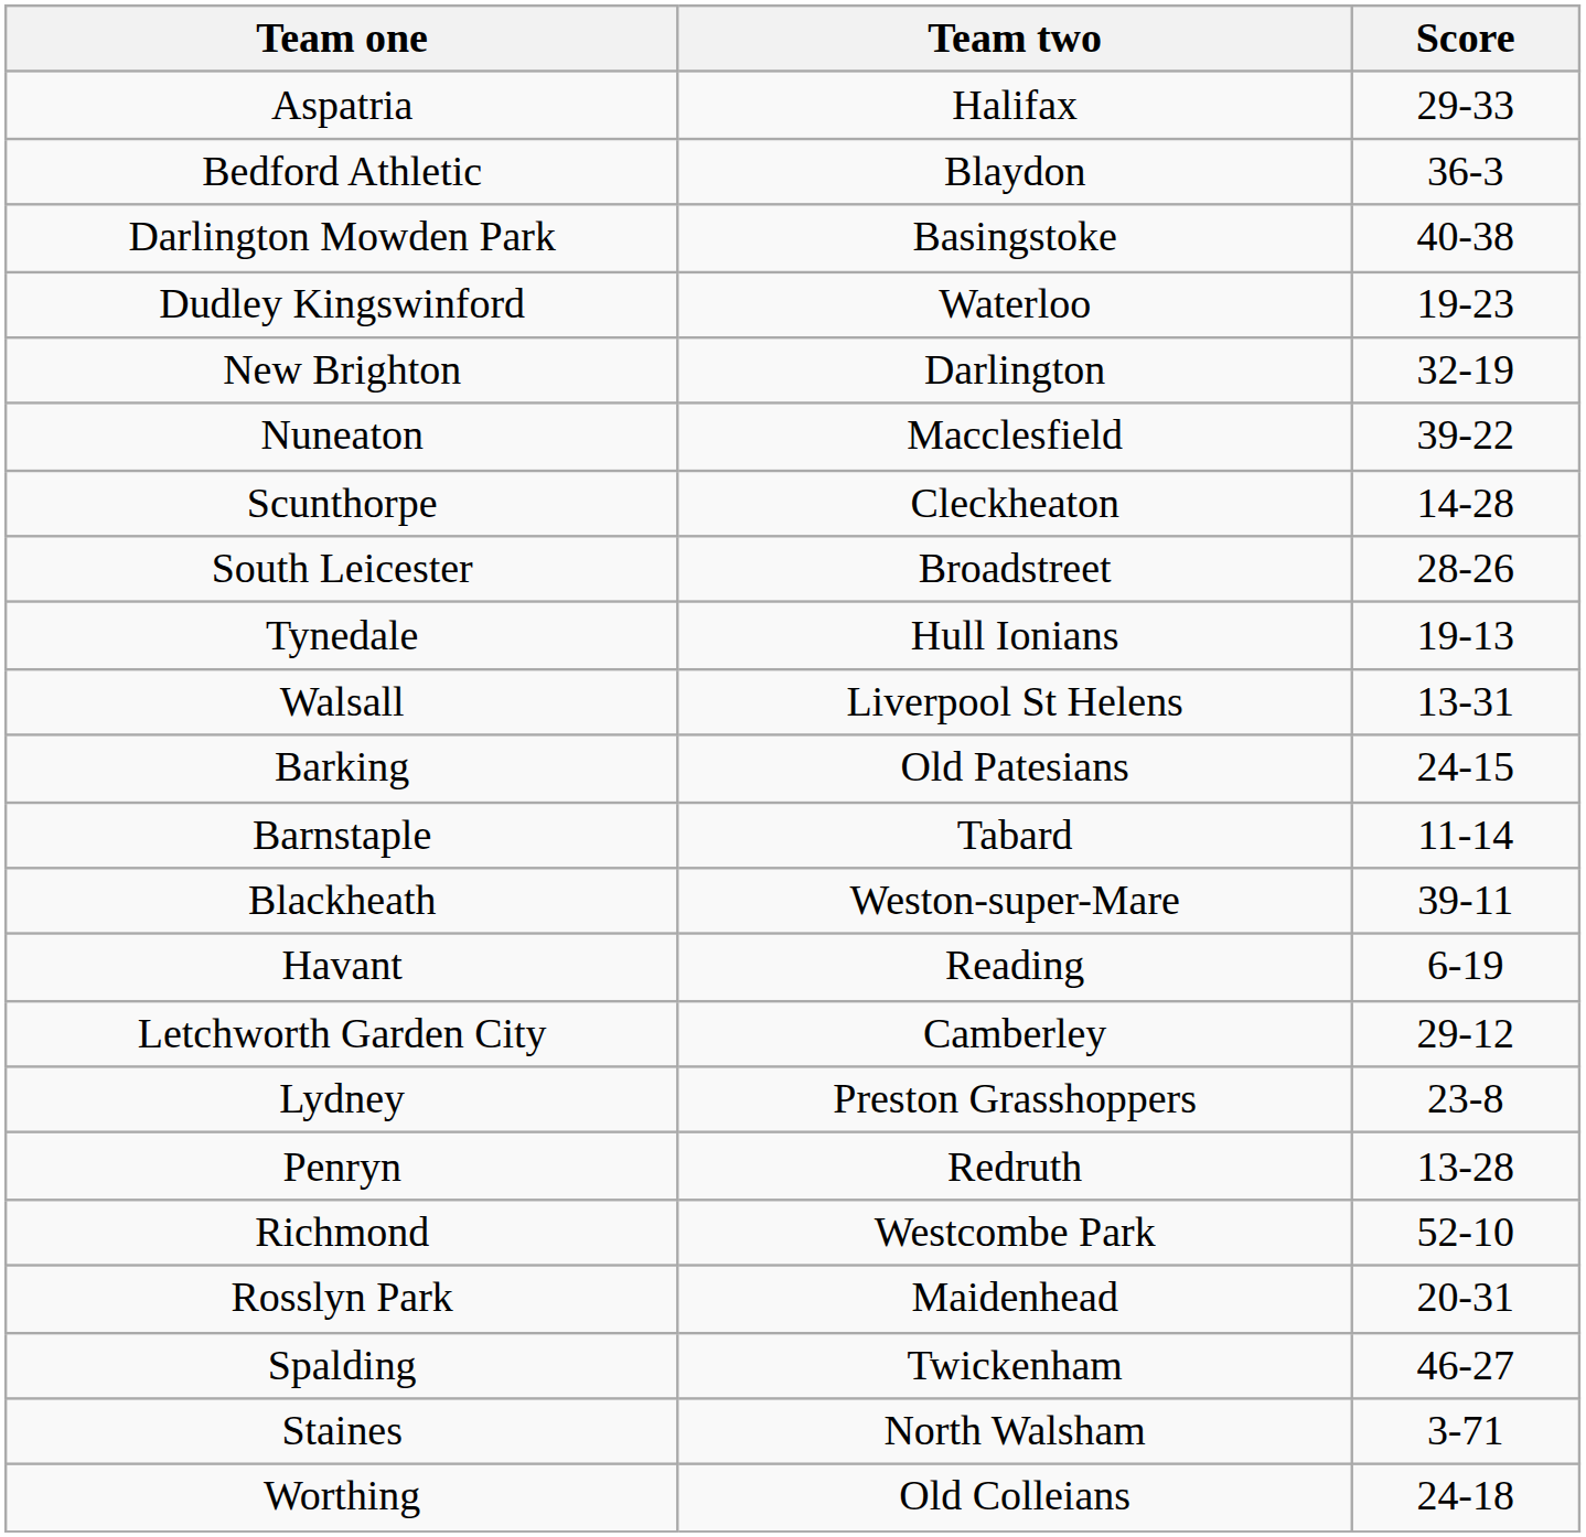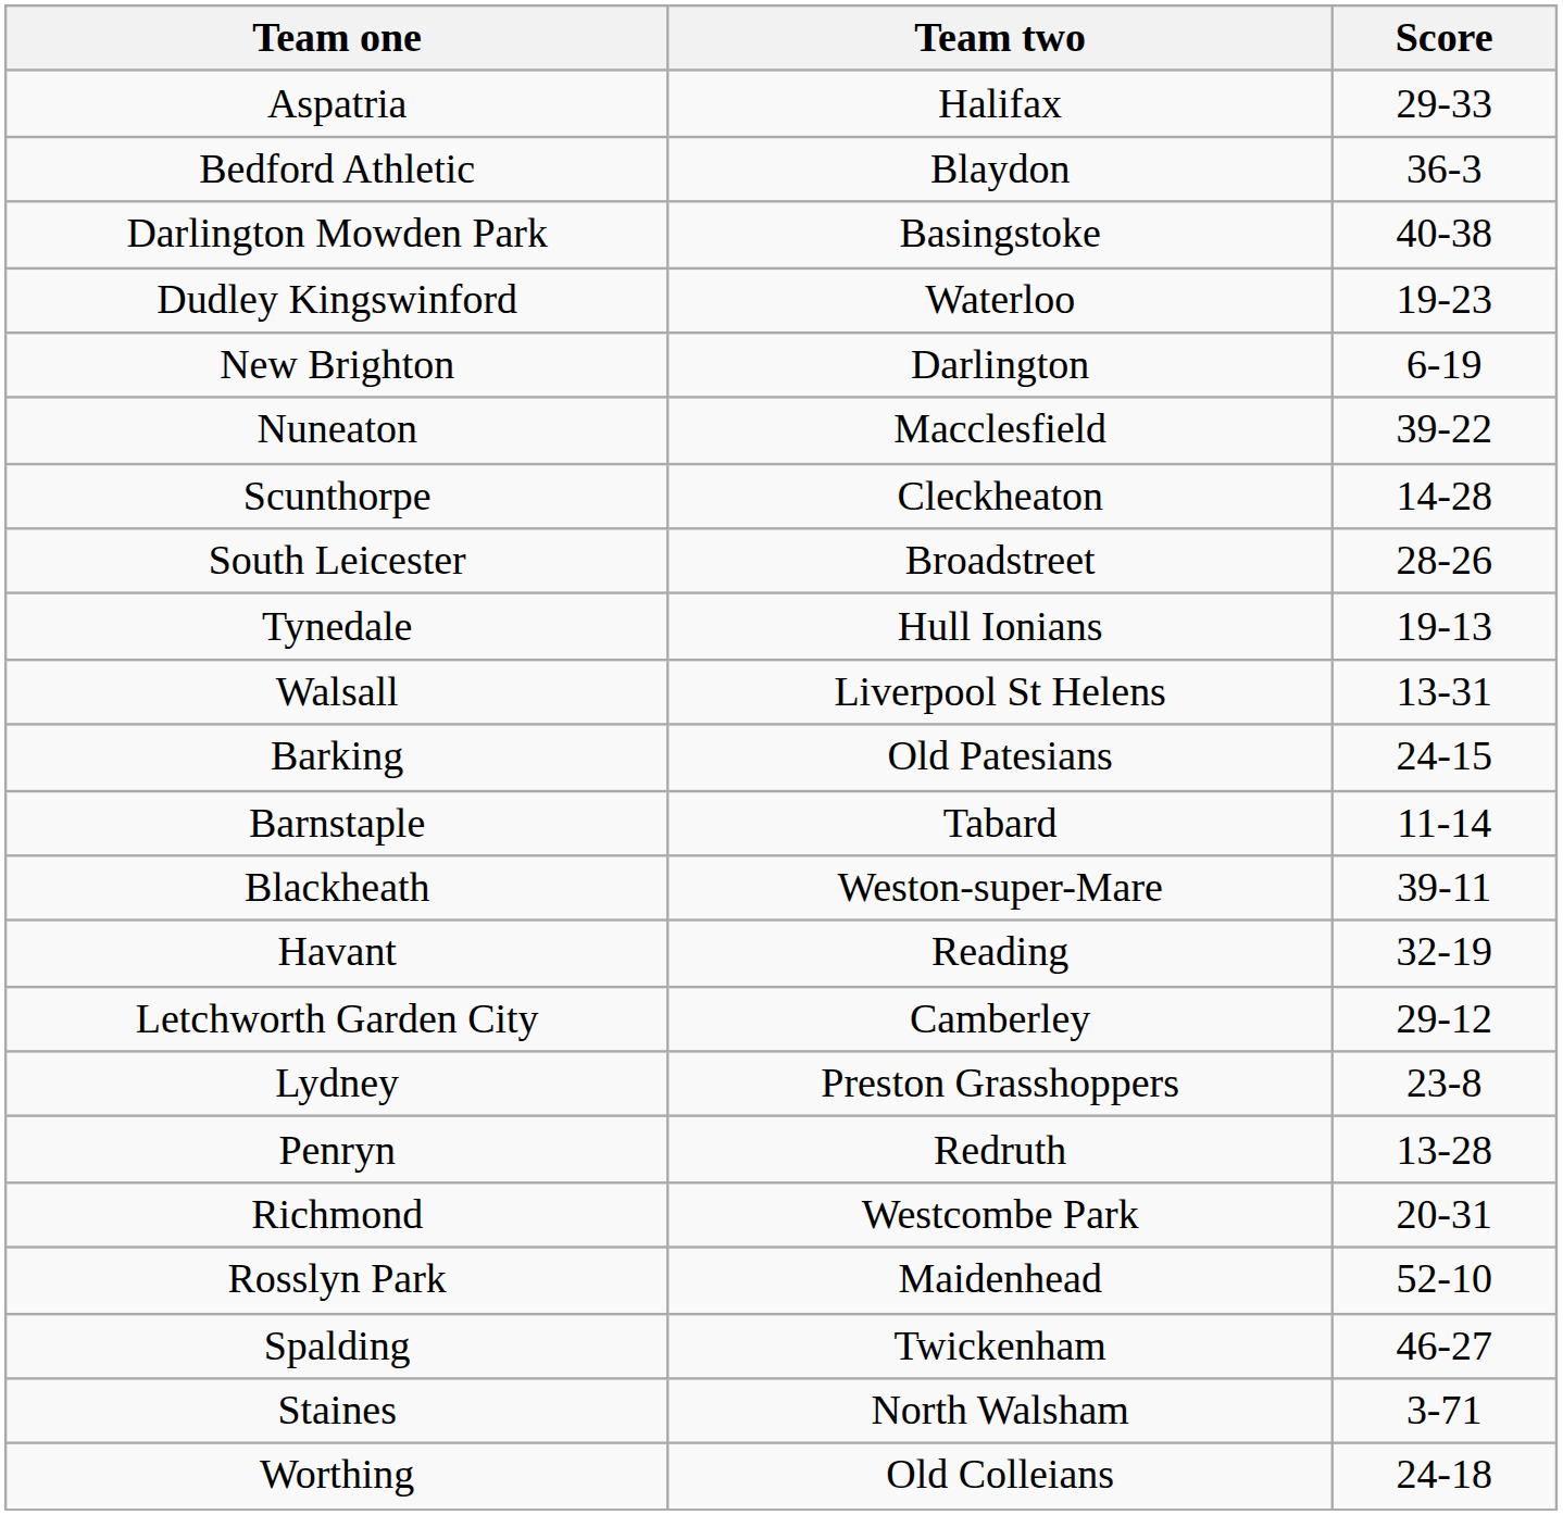New Brighton | Score: 32-19 -> 6-19
Havant | Score: 6-19 -> 32-19
Richmond | Score: 52-10 -> 20-31
Rosslyn Park | Score: 20-31 -> 52-10
